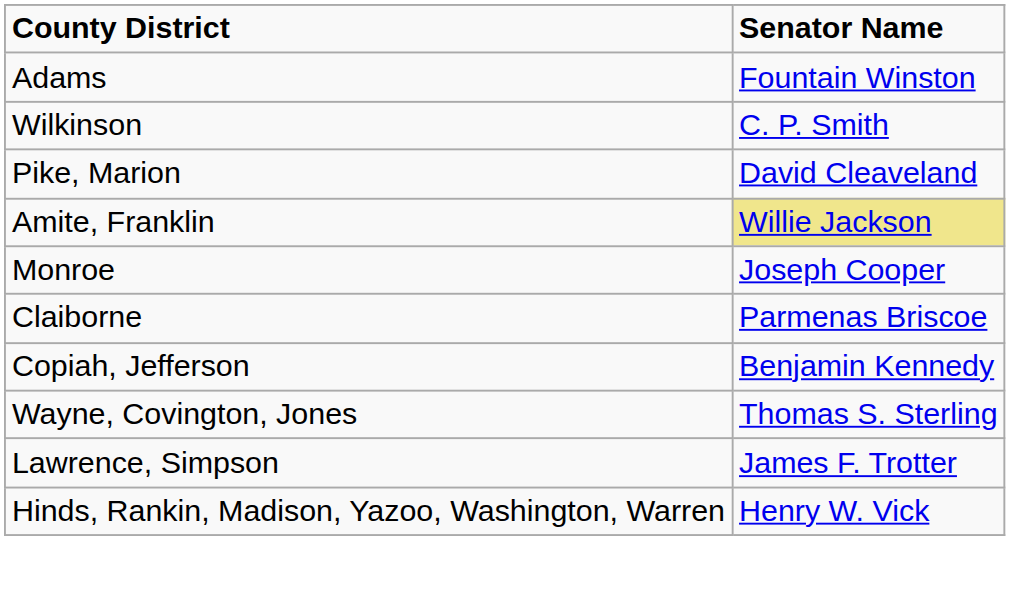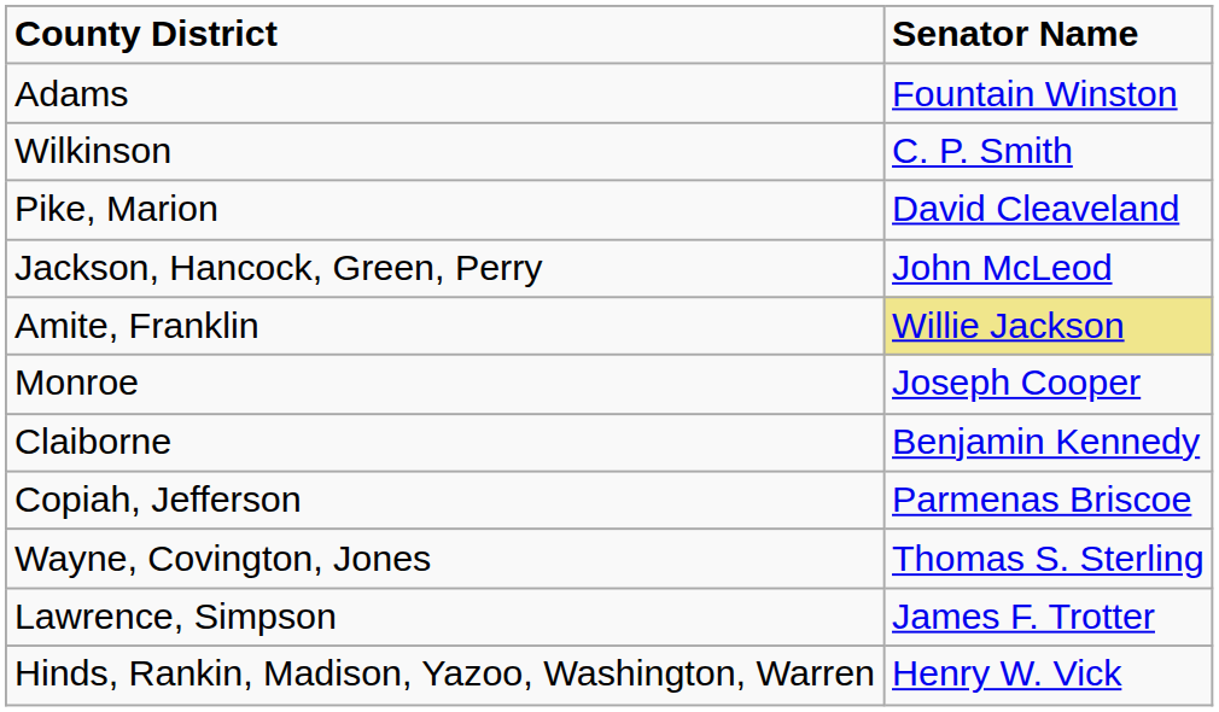+ row: Jackson, Hancock, Green, Perry | John McLeod
Claiborne | Senator Name: Parmenas Briscoe -> Benjamin Kennedy
Copiah, Jefferson | Senator Name: Benjamin Kennedy -> Parmenas Briscoe
